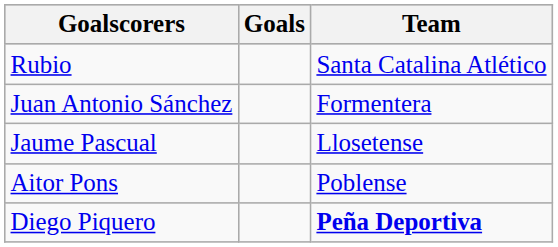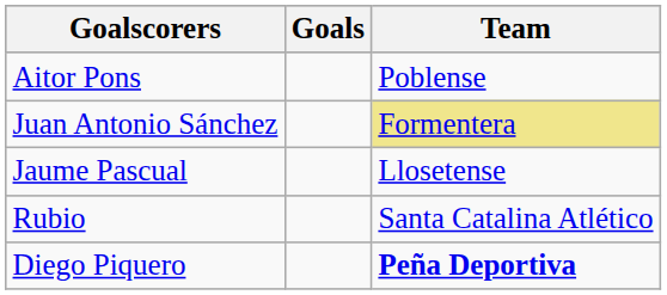rows swapped: Aitor Pons <-> Rubio
Juan Antonio Sánchez | Team: no background -> khaki background
